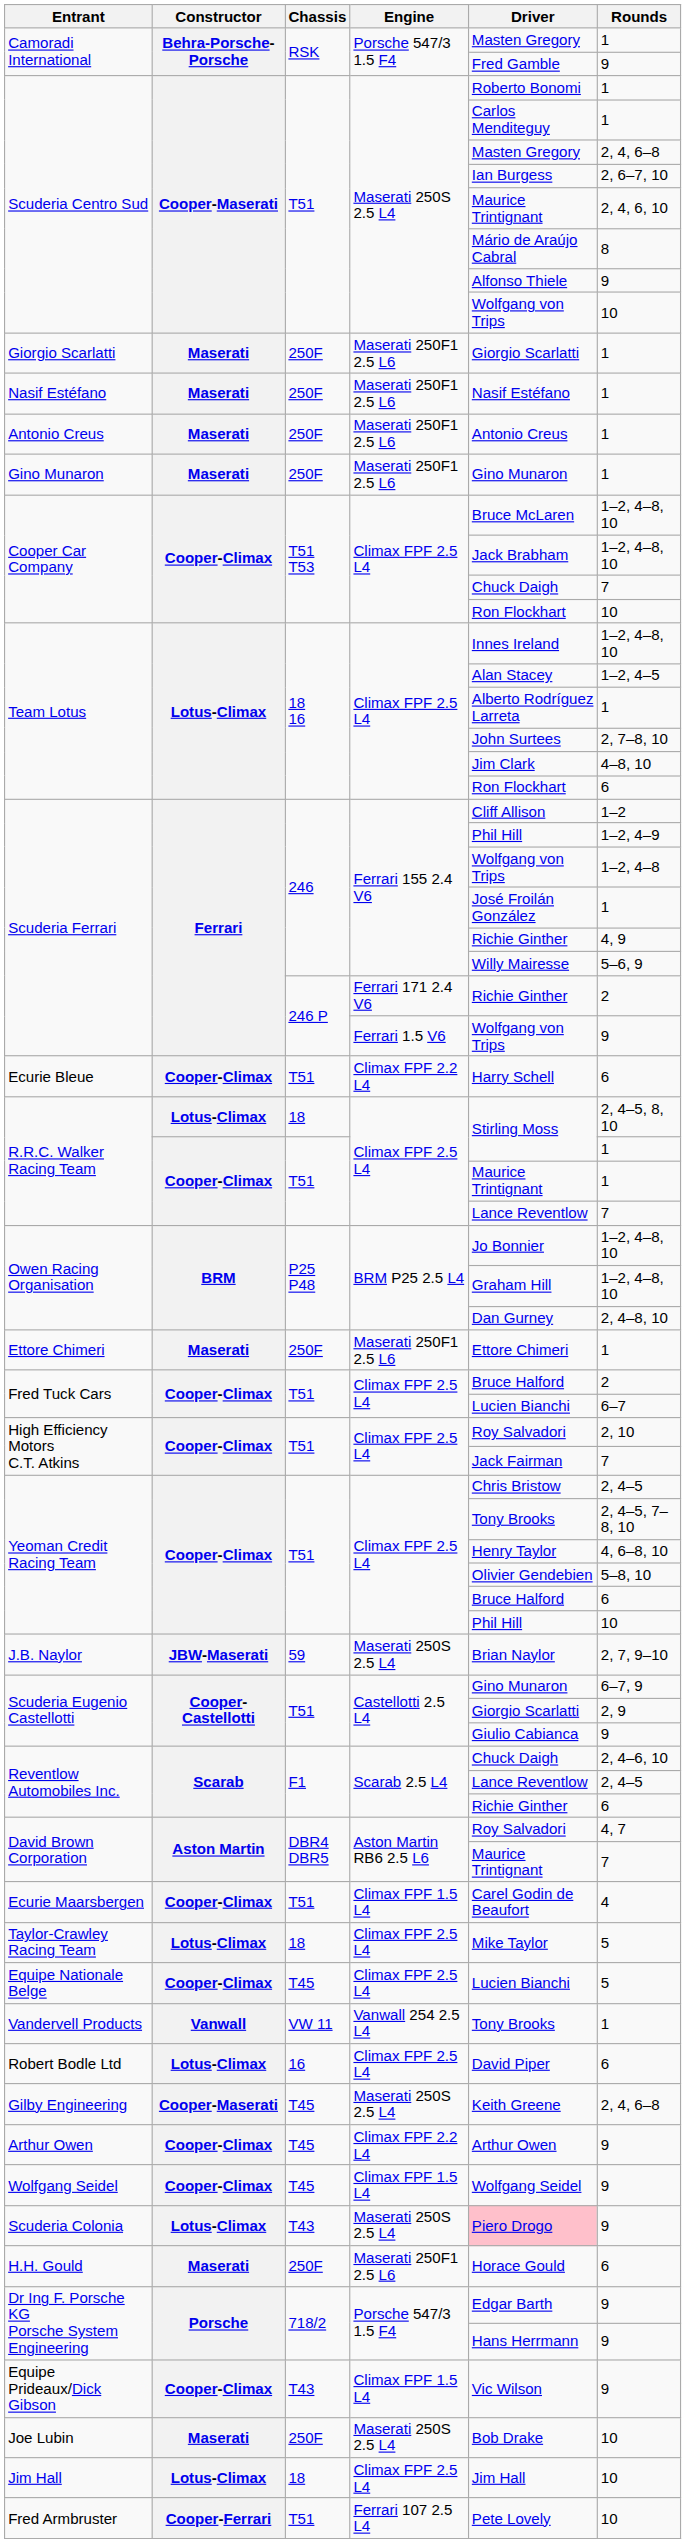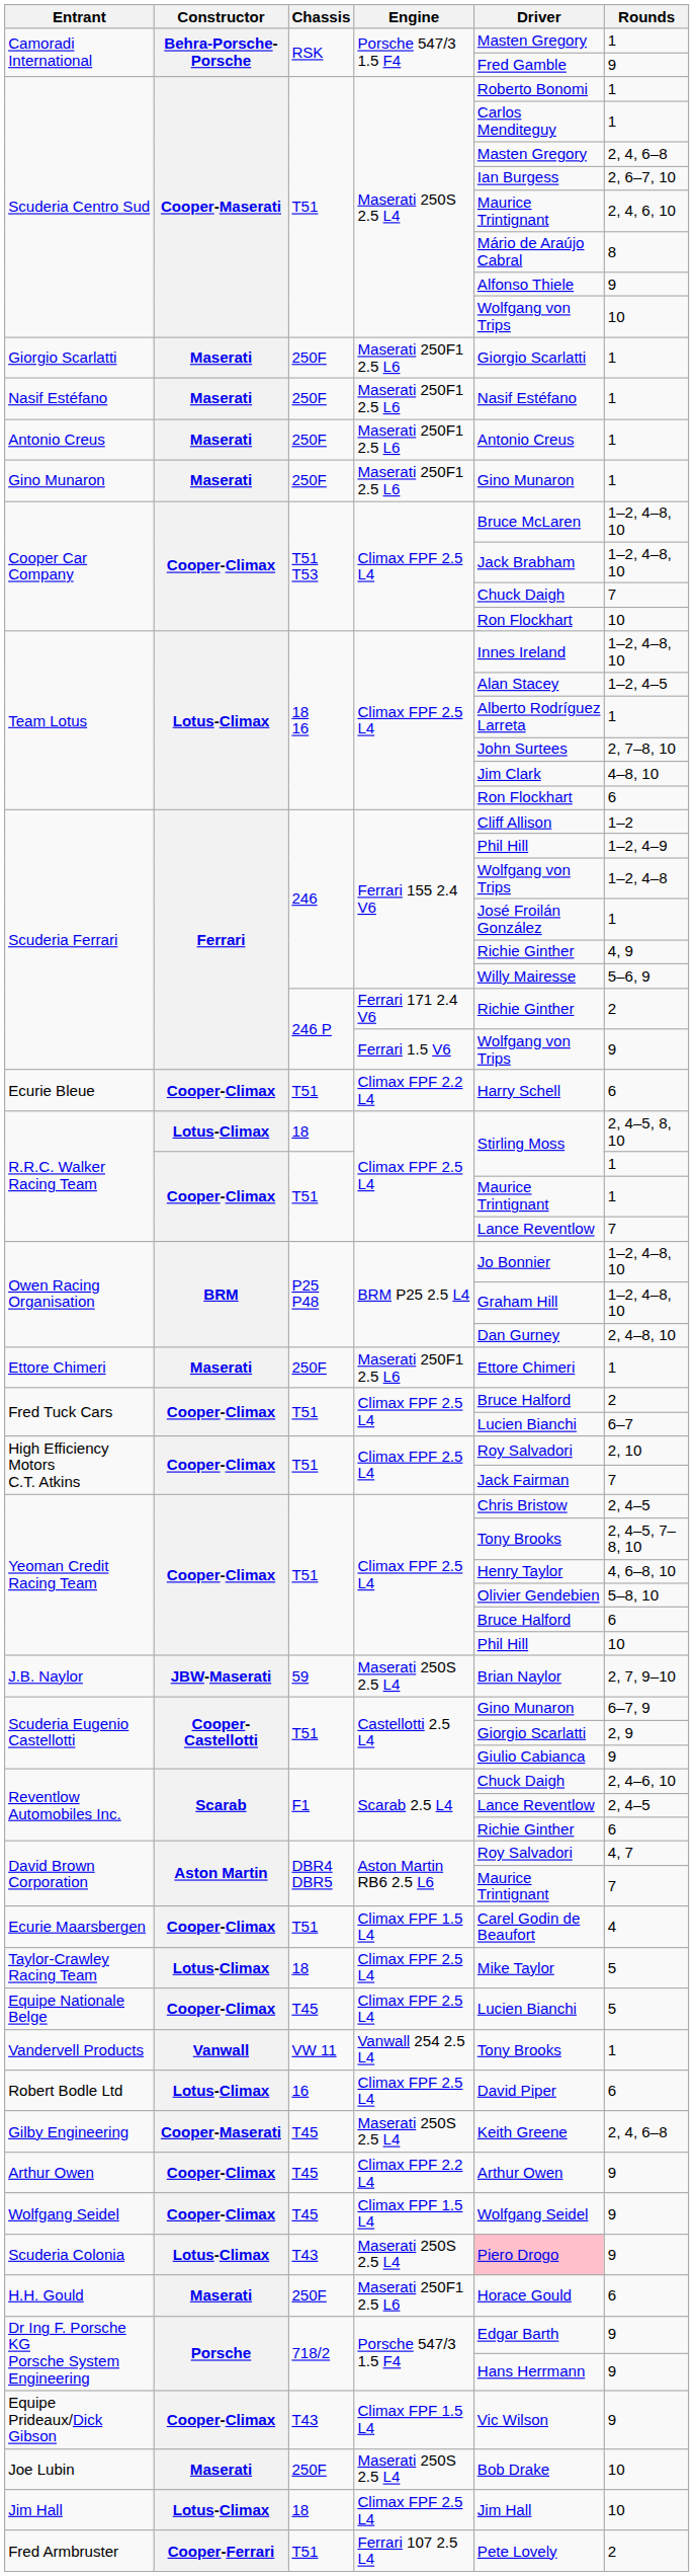Fred Armbruster | Rounds: 10 -> 2
